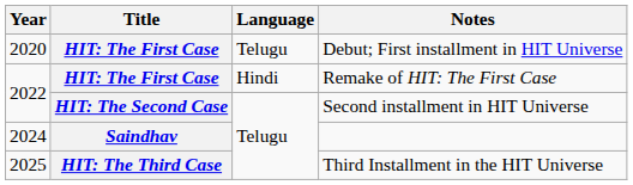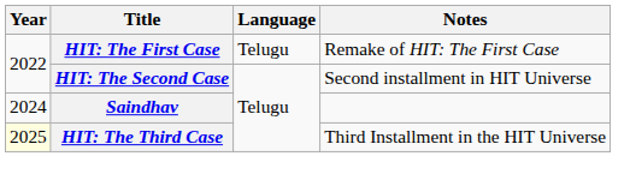- row: 2020 | HIT: The First Case | Telugu | Debut; First installment in HIT Universe
Remake of HIT: The First Case | Language: Hindi -> Telugu
Third Installment in the HIT Universe | Year: no background -> lightyellow background
